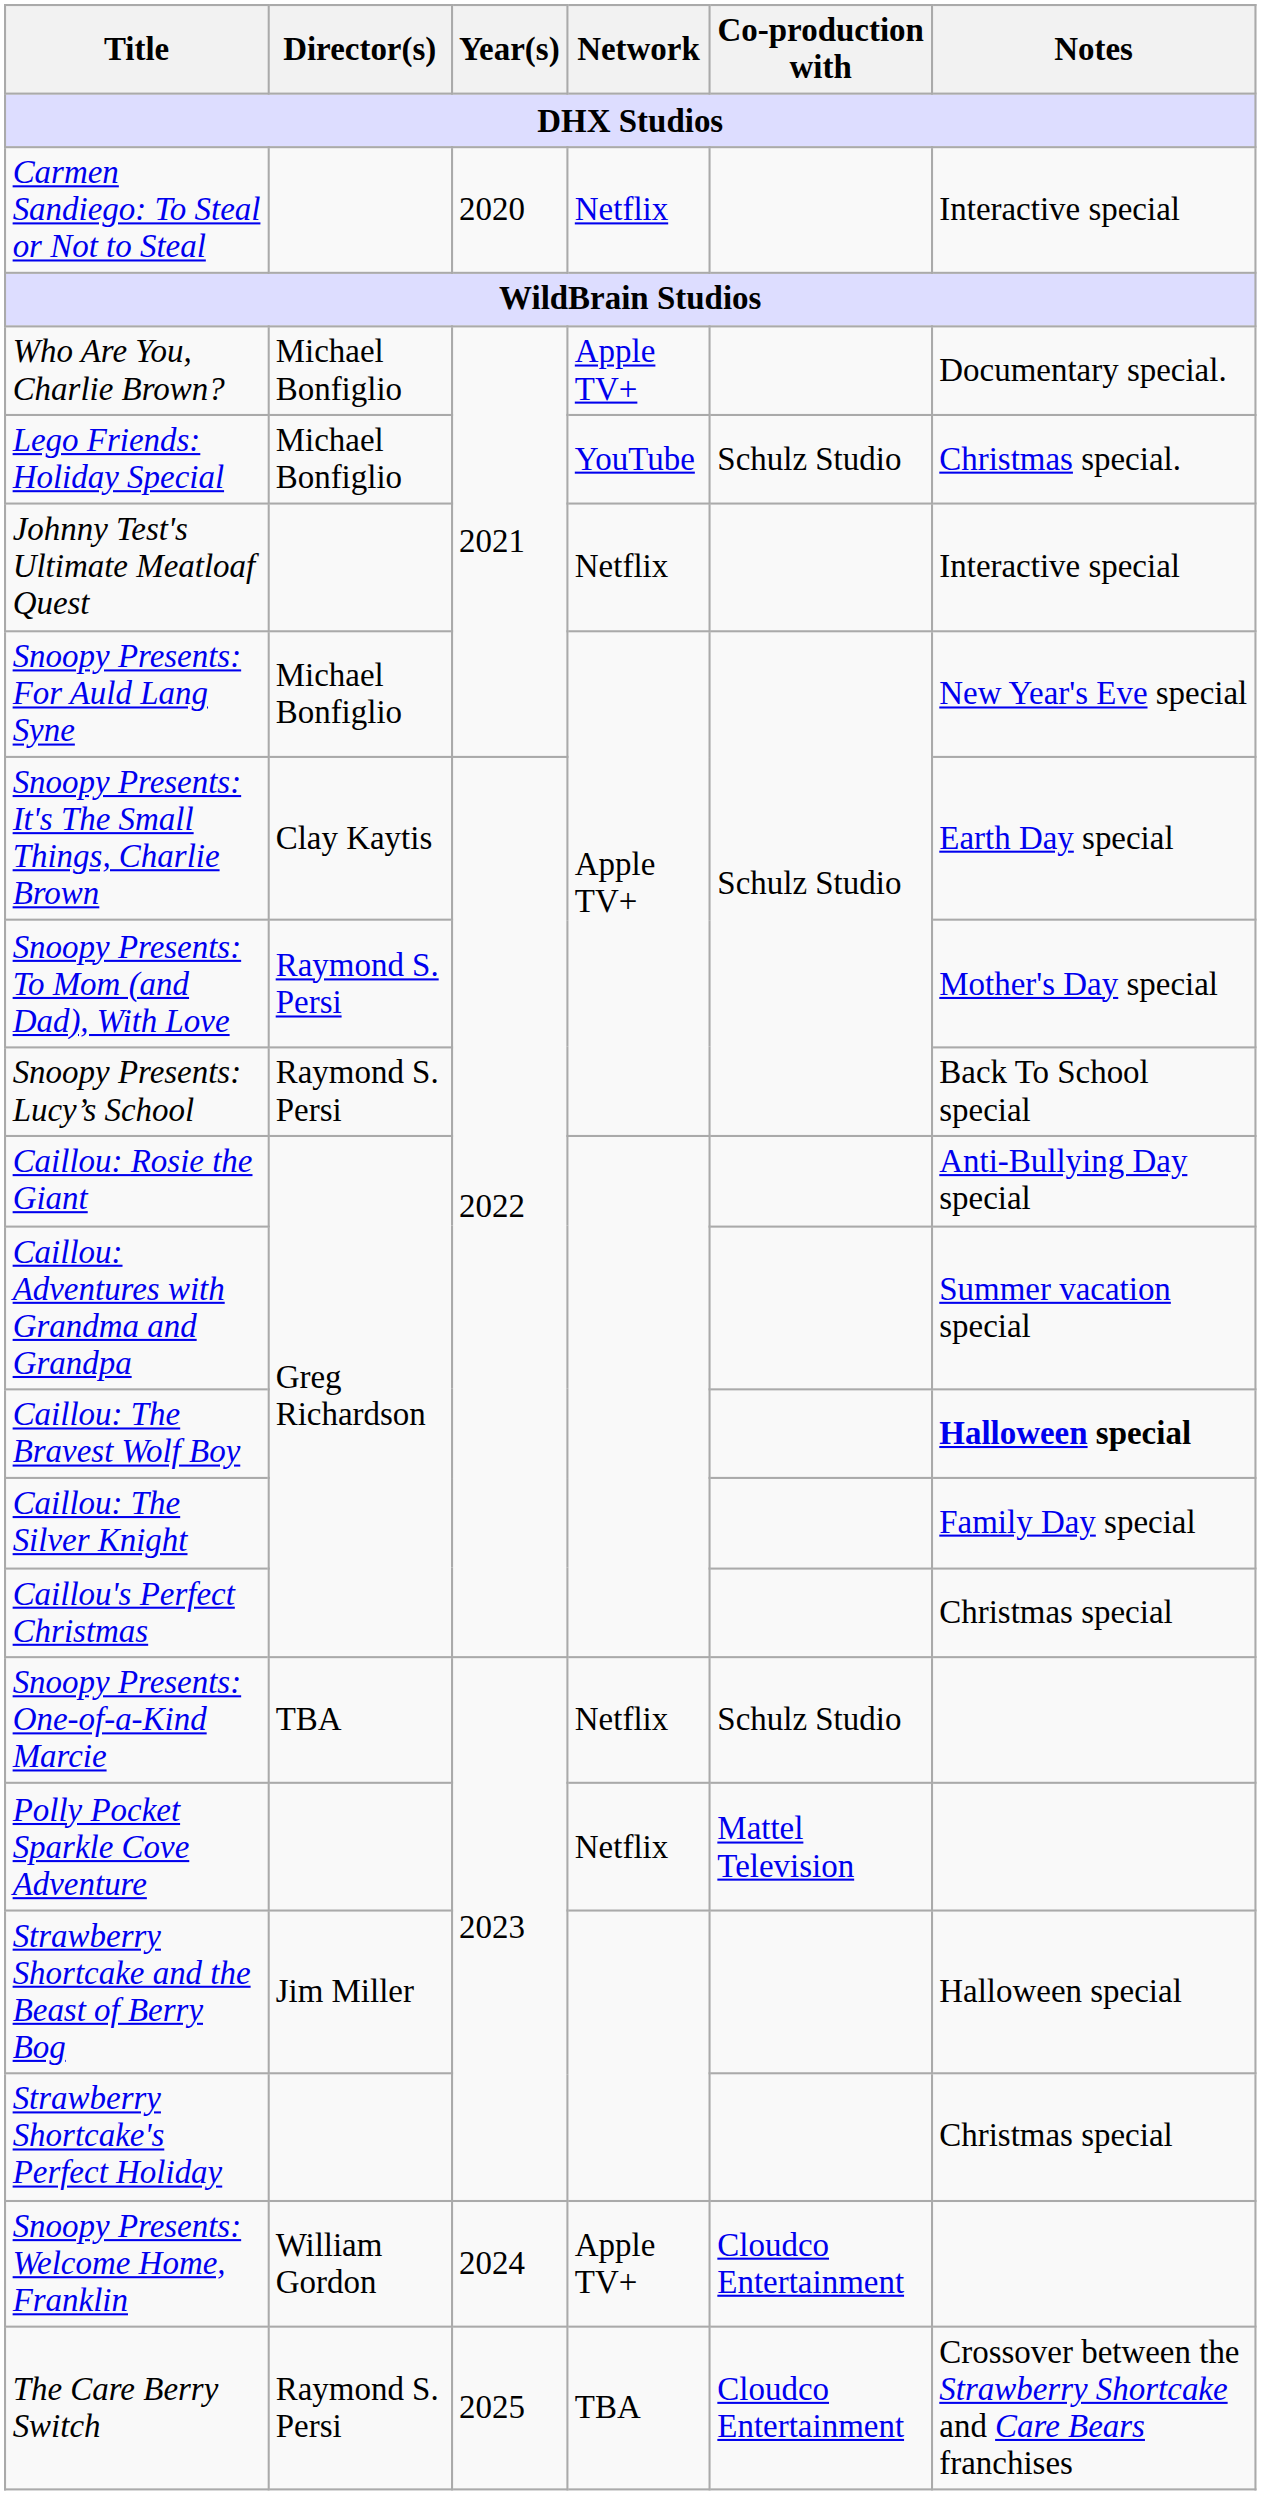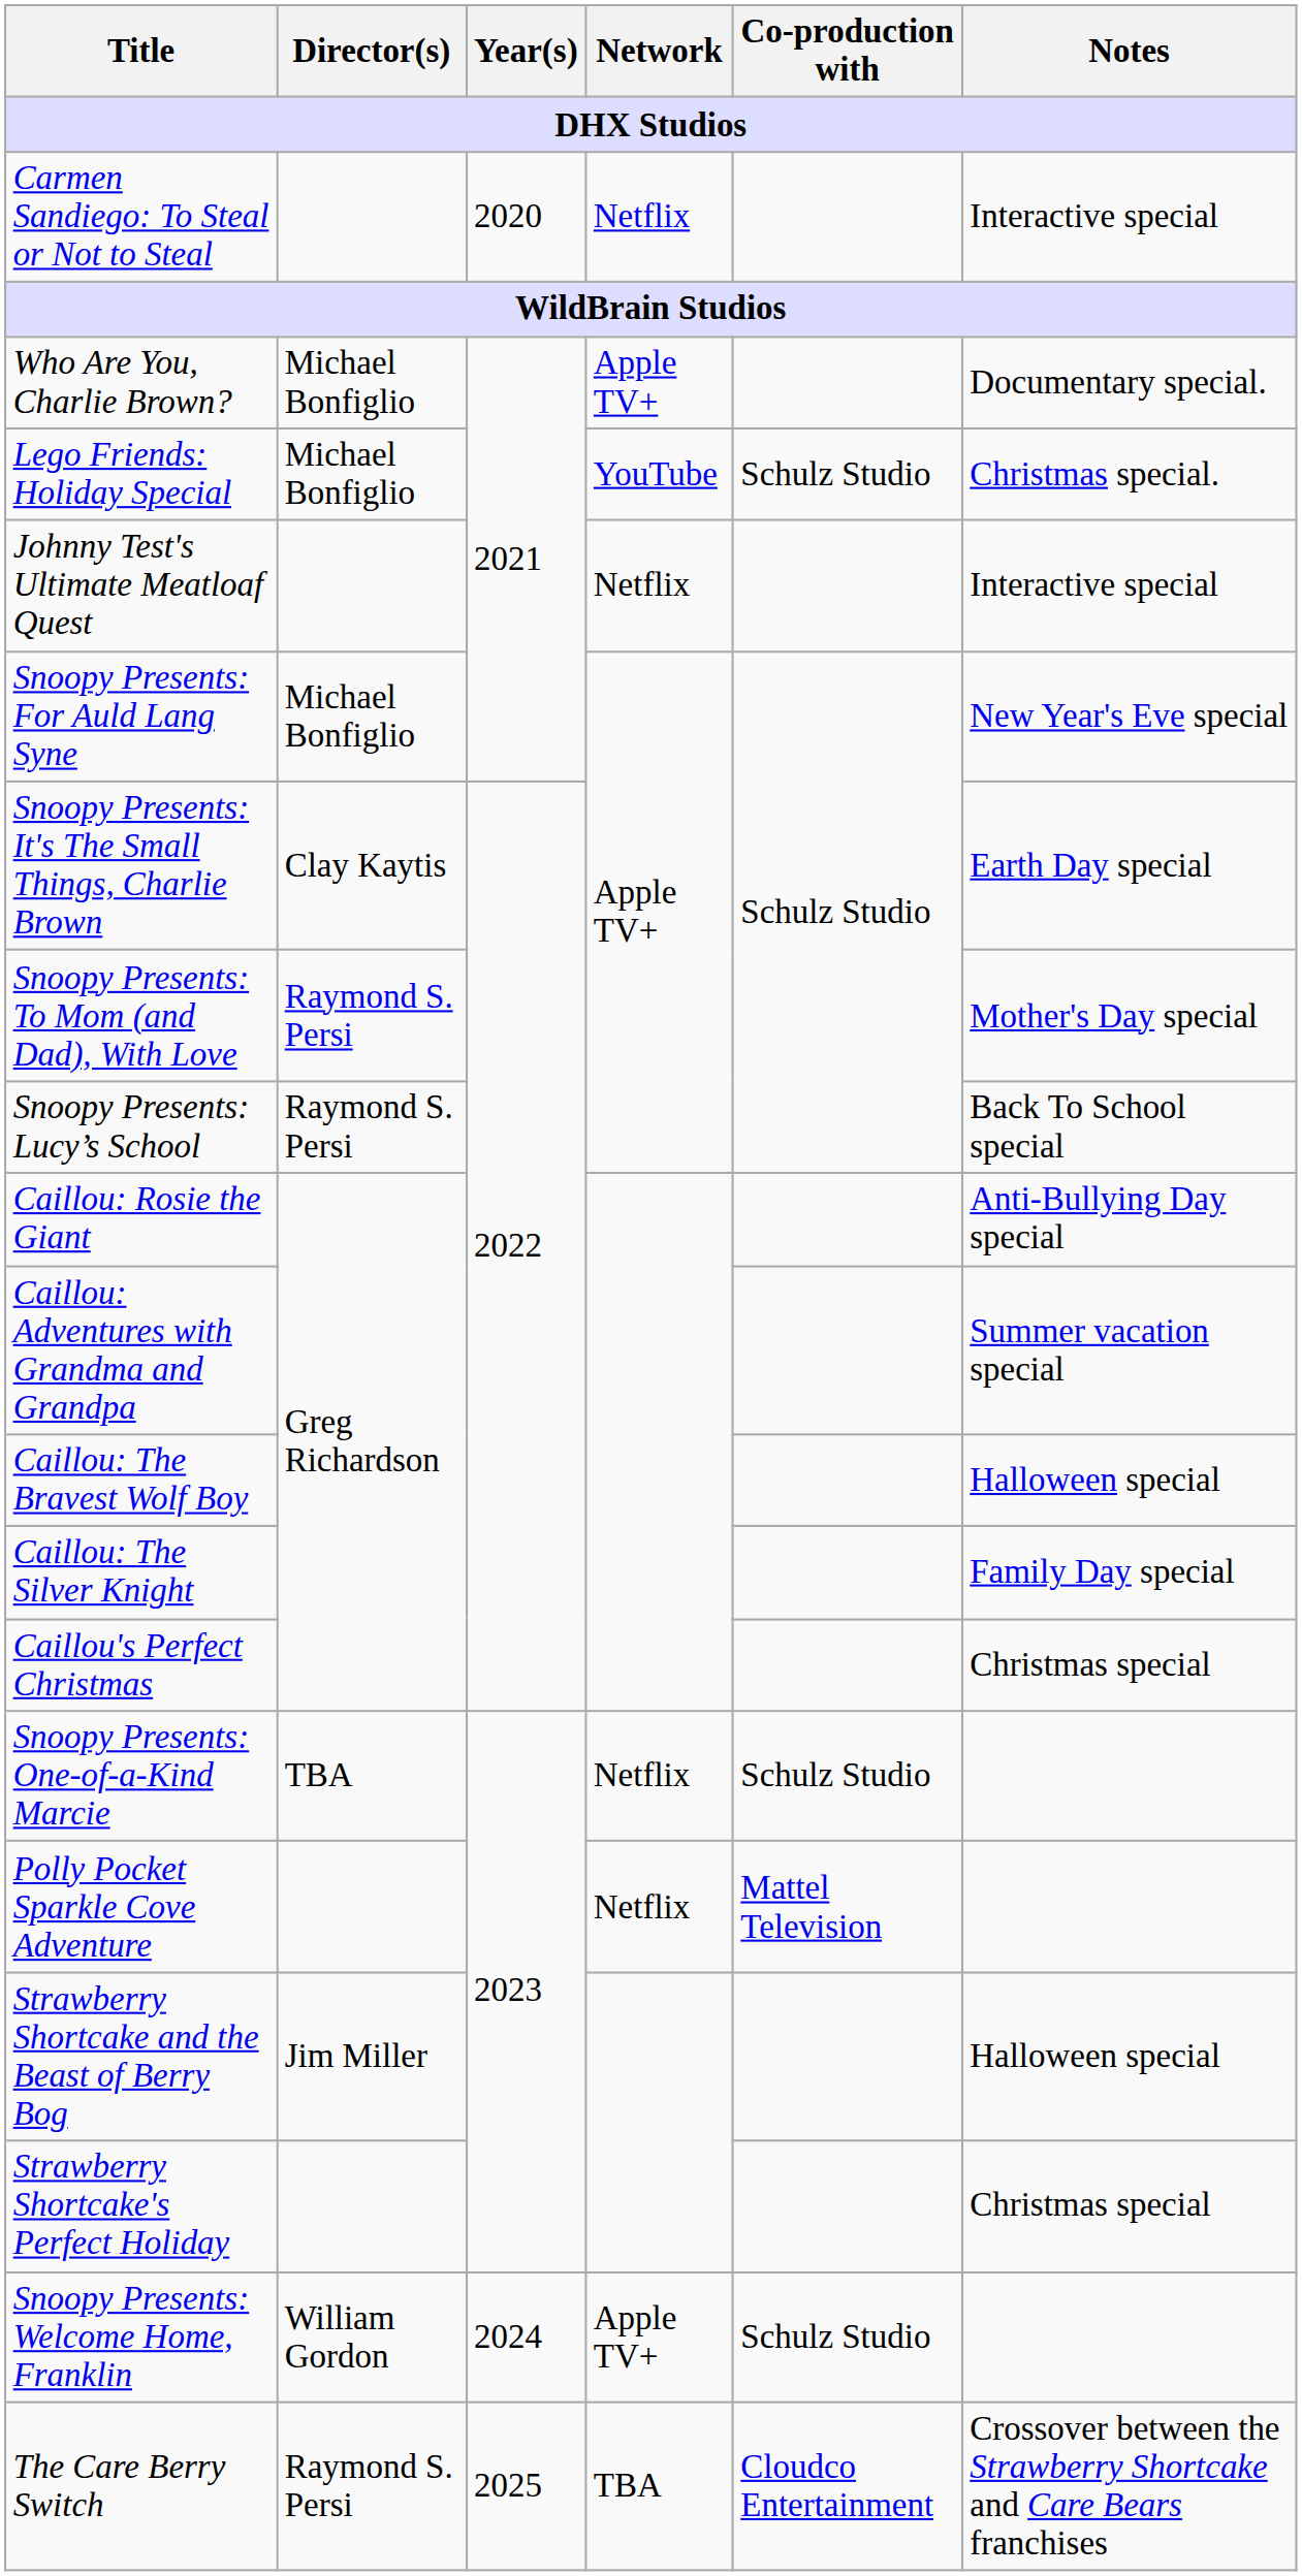Caillou: The Bravest Wolf Boy | Notes: bold -> normal
Snoopy Presents: Welcome Home, Franklin | Co-production with: Cloudco Entertainment -> Schulz Studio
